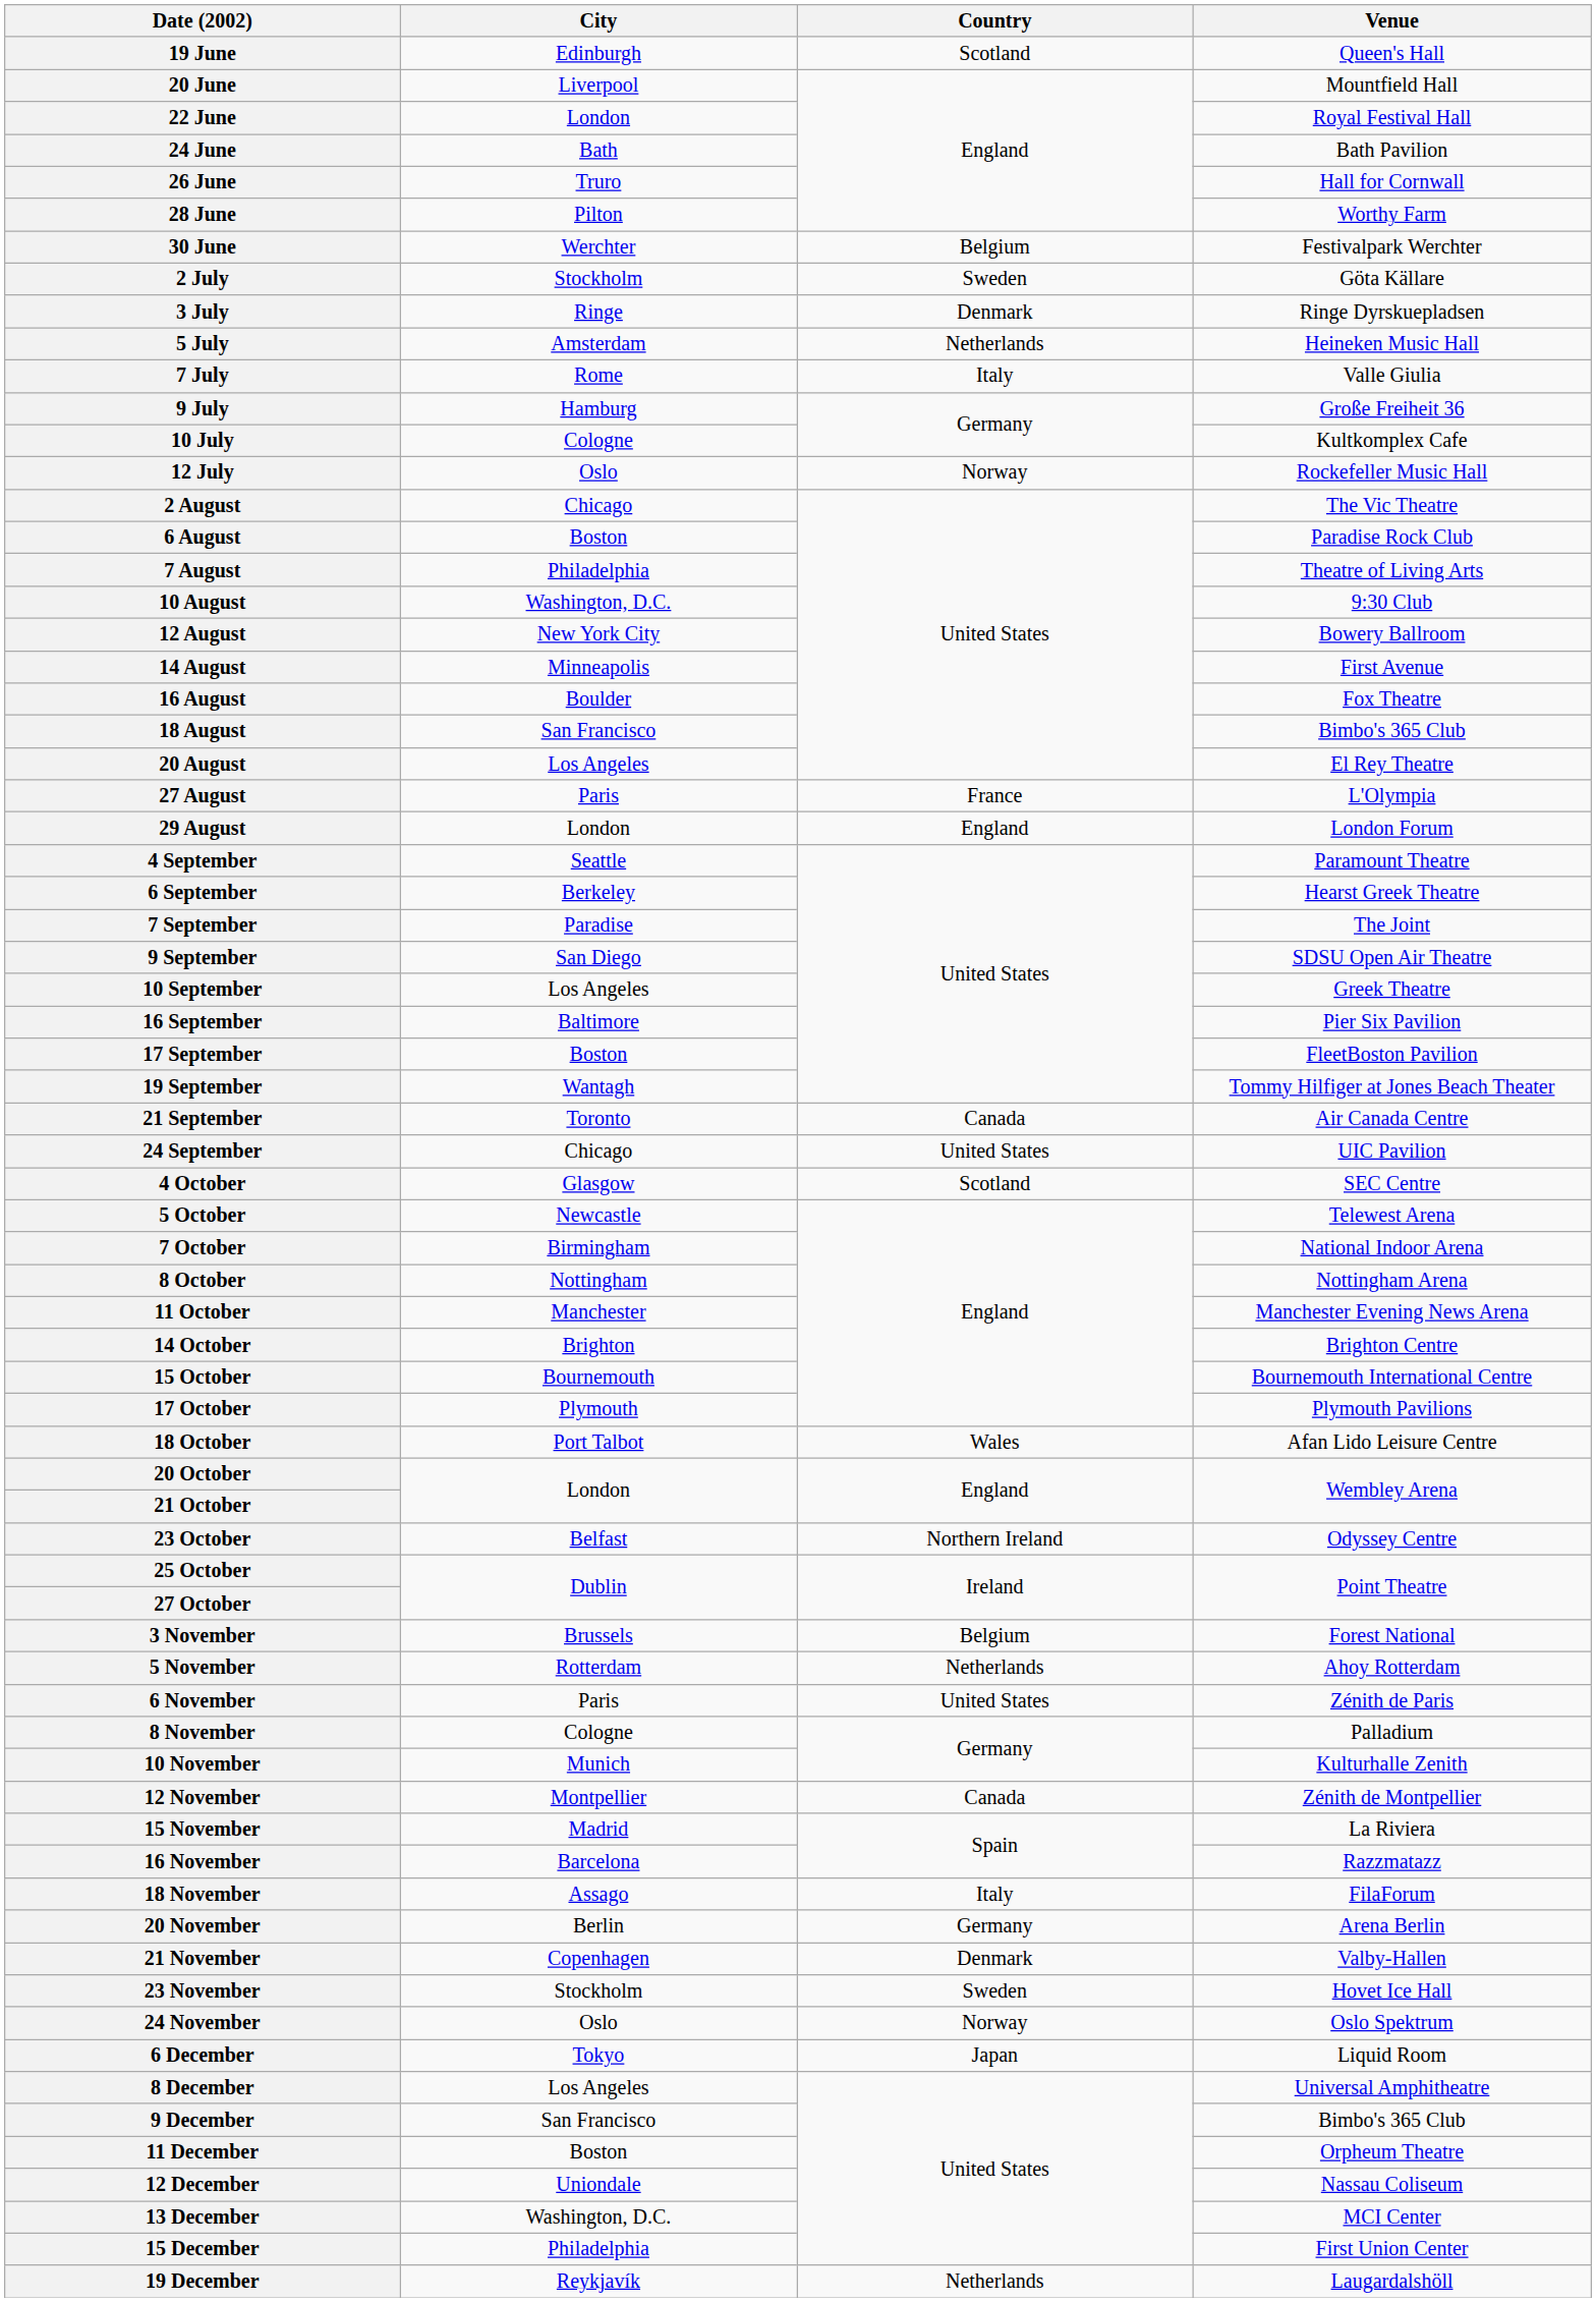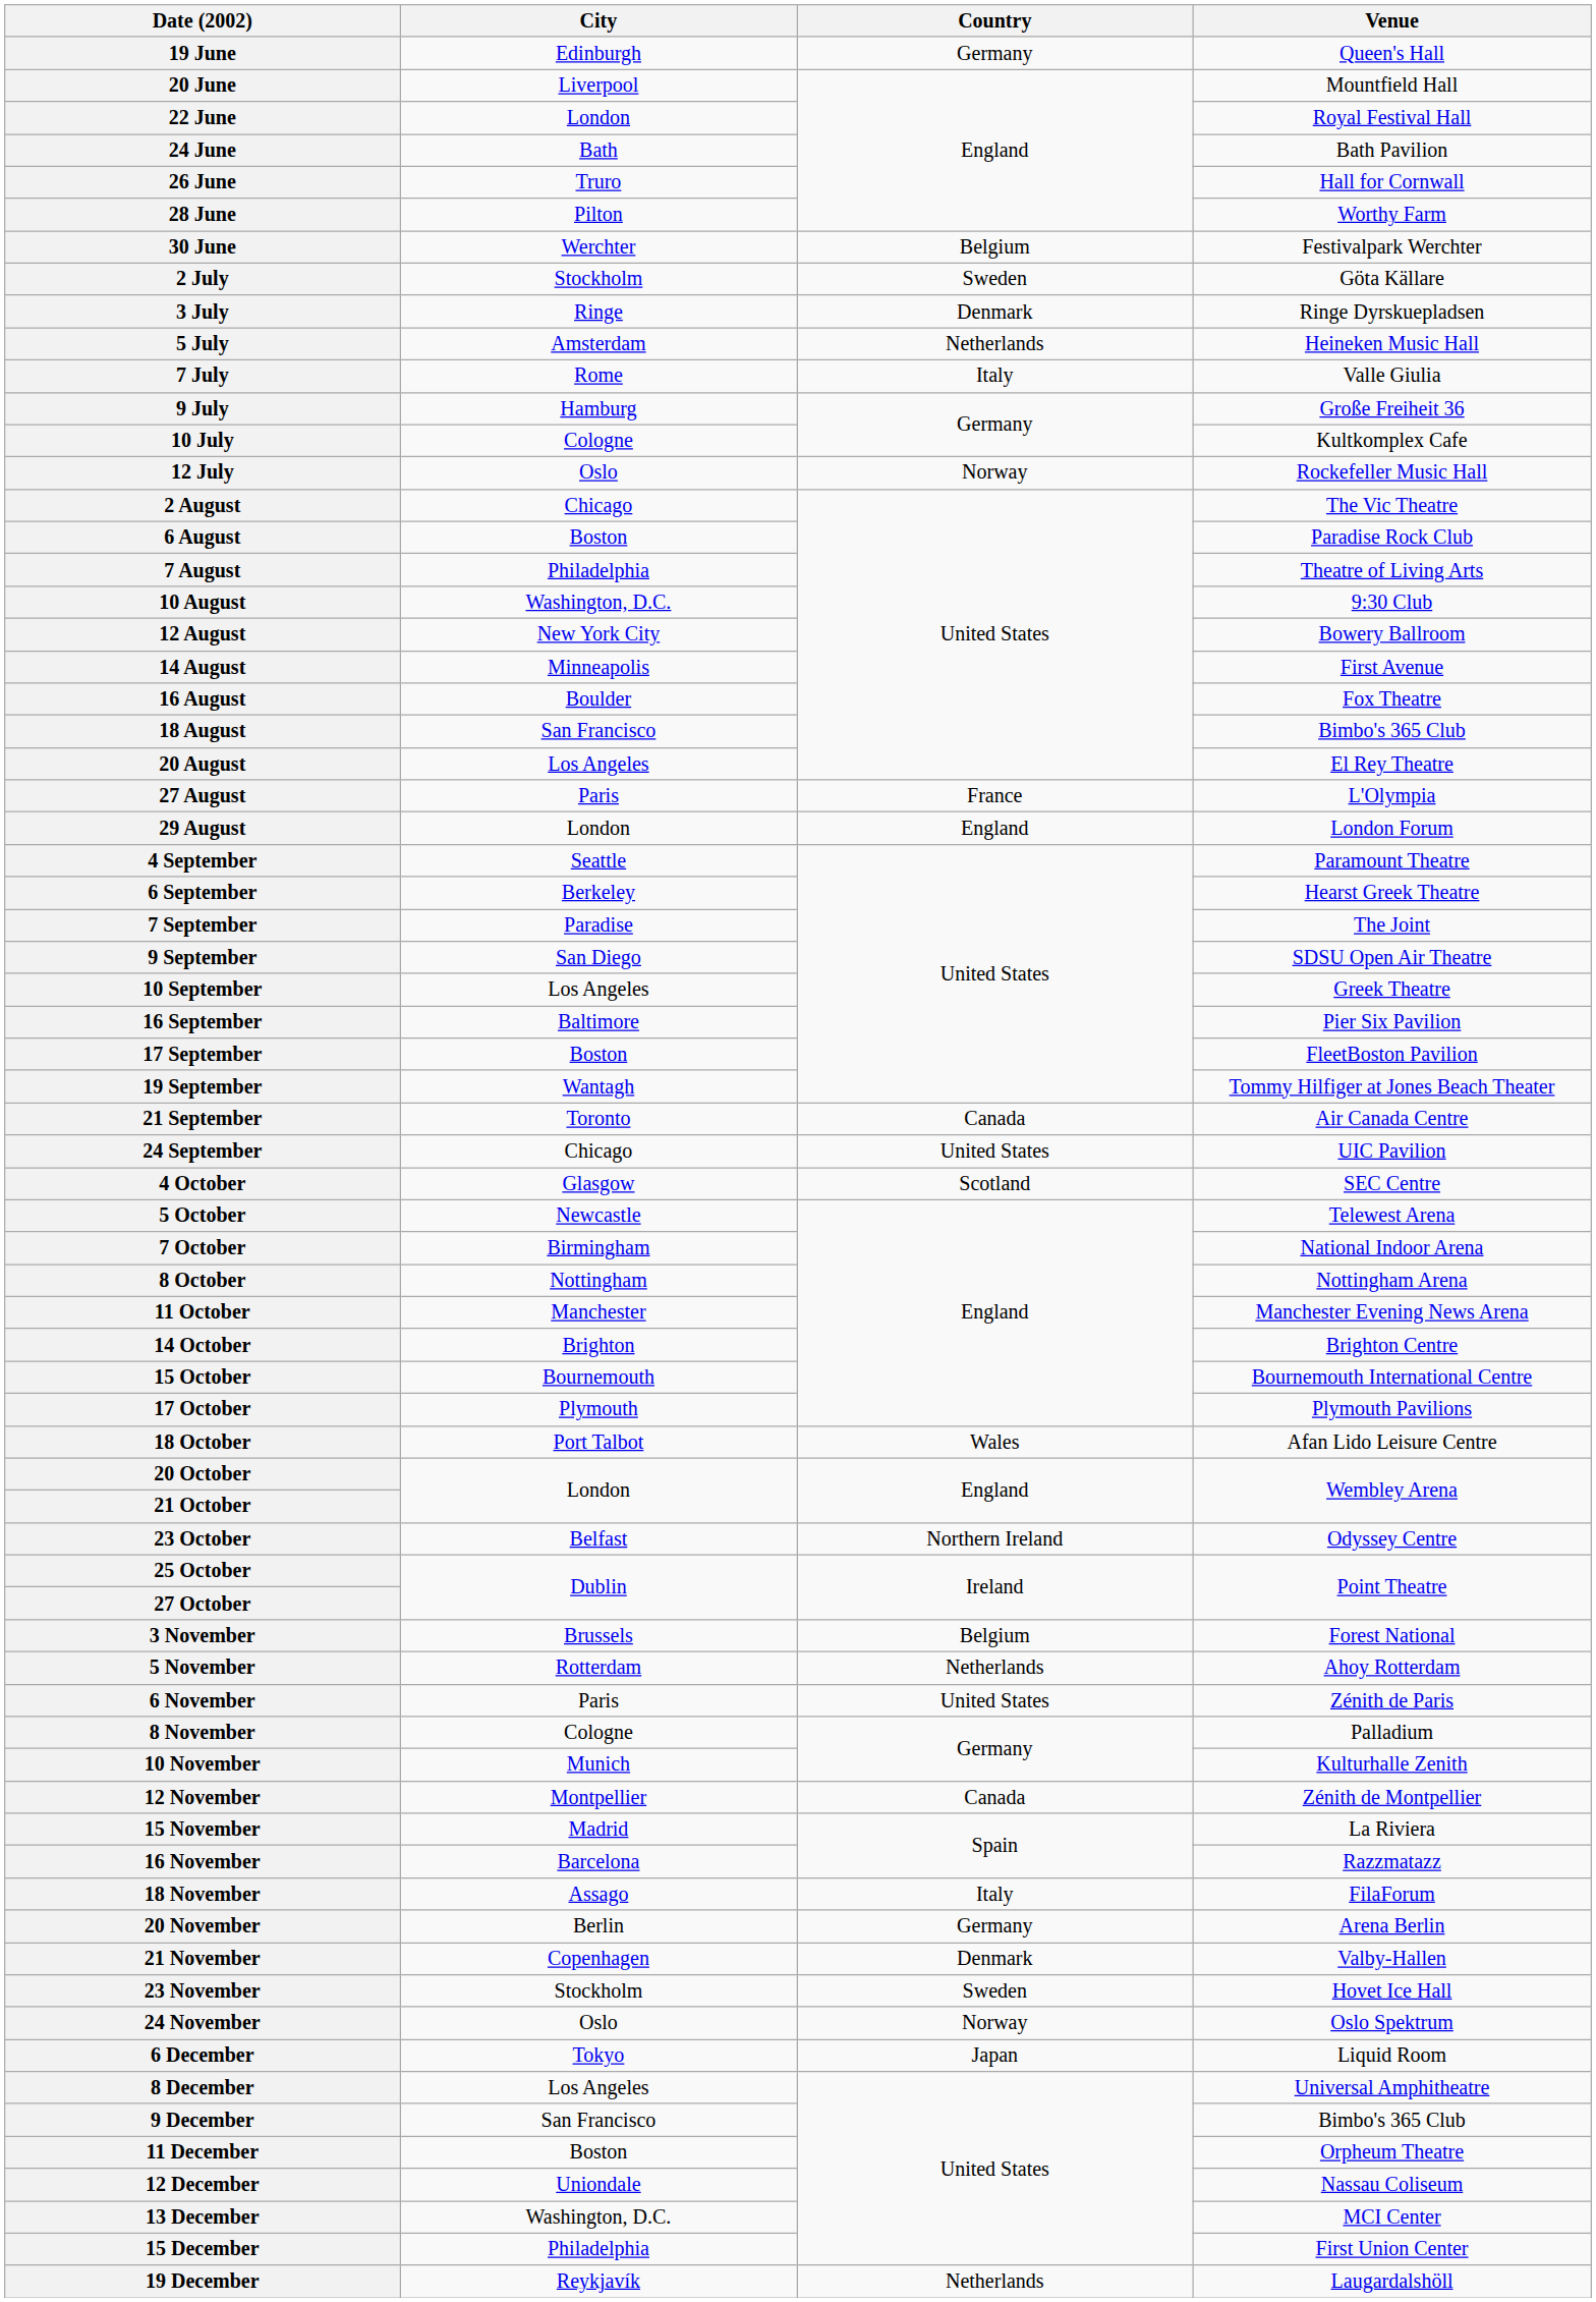19 June | Country: Scotland -> Germany
